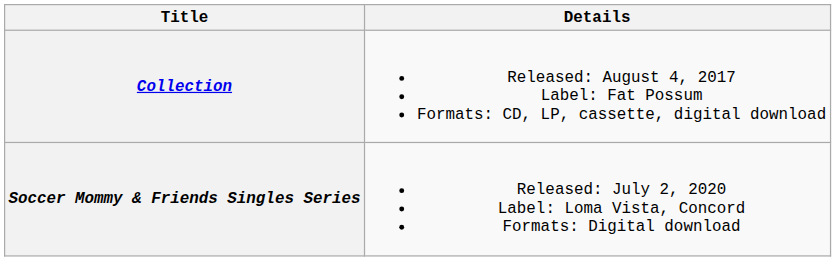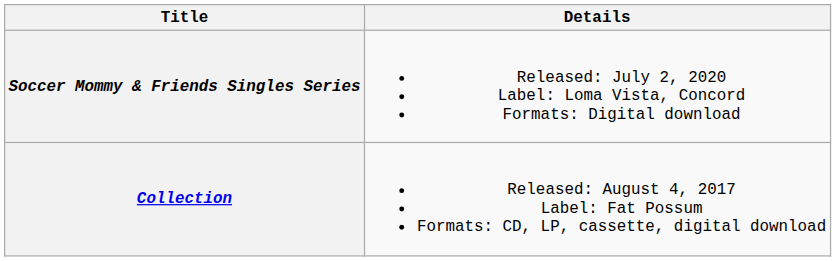rows swapped: Collection <-> Soccer Mommy & Friends Singles Series
